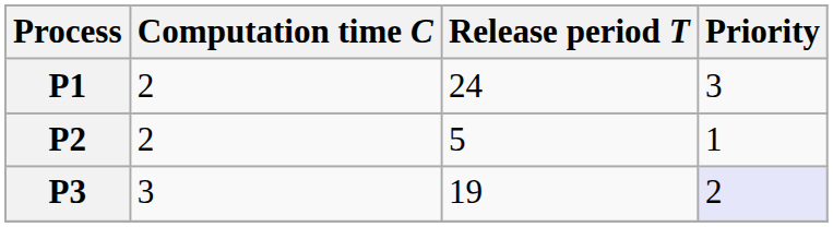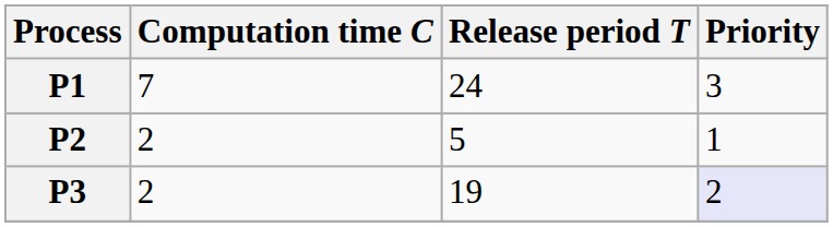P1 | Computation time C: 2 -> 7
P3 | Computation time C: 3 -> 2
